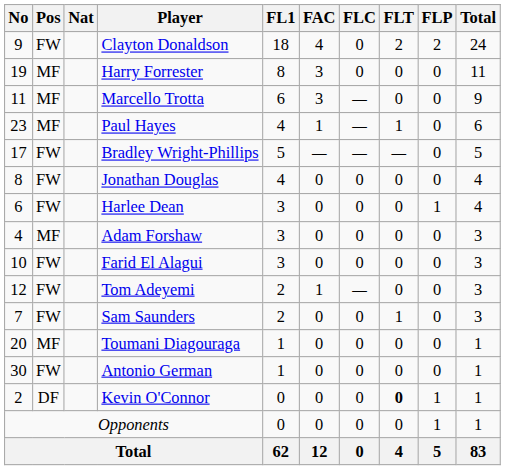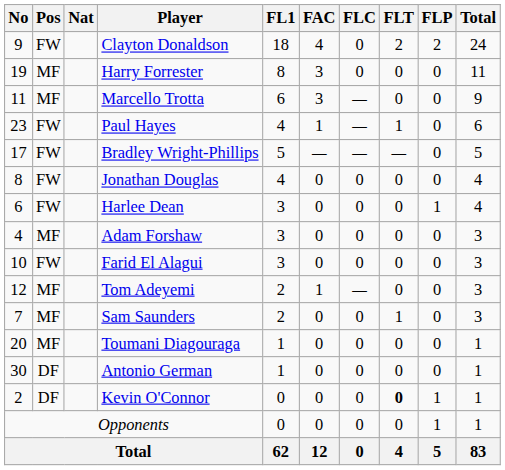Paul Hayes | Pos: MF -> FW
Tom Adeyemi | Pos: FW -> MF
Sam Saunders | Pos: FW -> MF
Antonio German | Pos: FW -> DF
